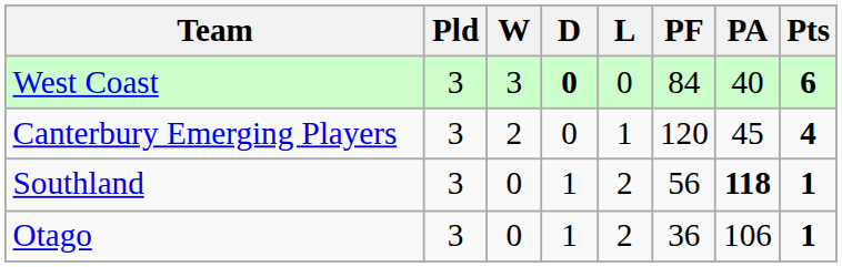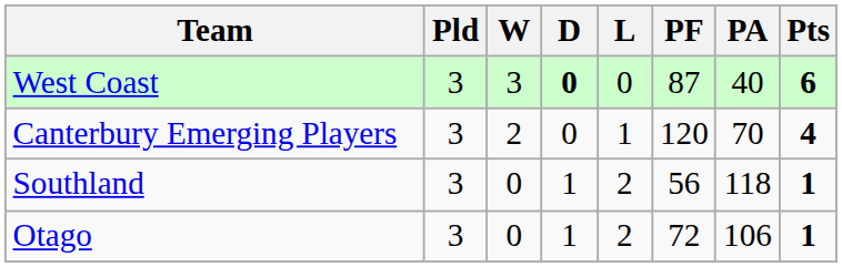West Coast | PF: 84 -> 87
Canterbury Emerging Players | PA: 45 -> 70
Southland | PA: bold -> normal
Otago | PF: 36 -> 72
